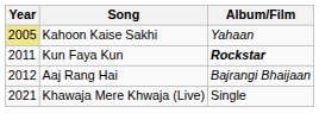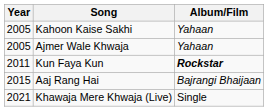Kahoon Kaise Sakhi | Year: khaki background -> no background
+ row: 2005 | Ajmer Wale Khwaja | Yahaan
Aaj Rang Hai | Year: 2012 -> 2015
